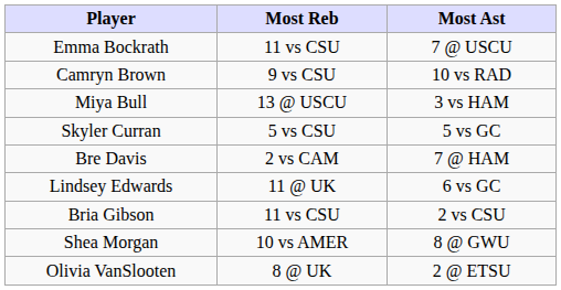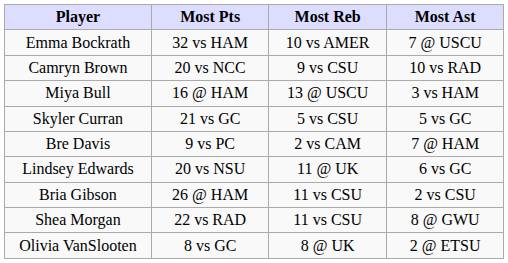+ column: Most Pts | 32 vs HAM | 20 vs NCC | 16 @ HAM | 21 vs GC | 9 vs PC | 20 vs NSU | 26 @ HAM | 22 vs RAD | 8 vs GC
Emma Bockrath | Most Reb: 11 vs CSU -> 10 vs AMER
Shea Morgan | Most Reb: 10 vs AMER -> 11 vs CSU
